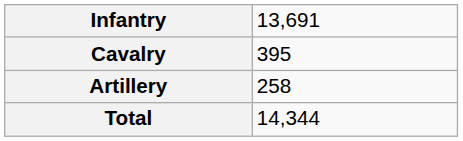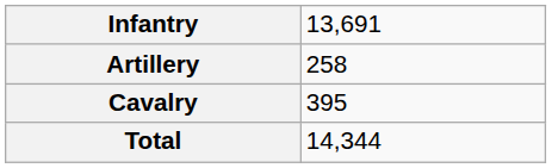rows swapped: Cavalry <-> Artillery
